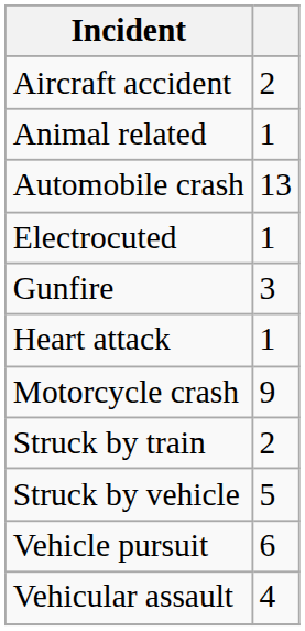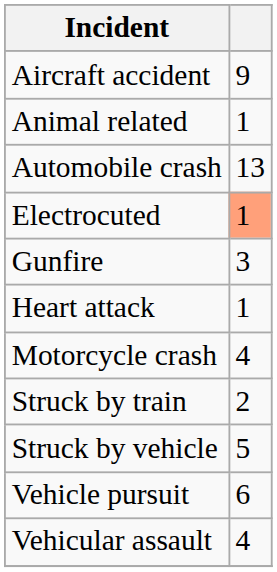Aircraft accident | column 2: 2 -> 9
Electrocuted | column 2: no background -> lightsalmon background
Motorcycle crash | column 2: 9 -> 4
